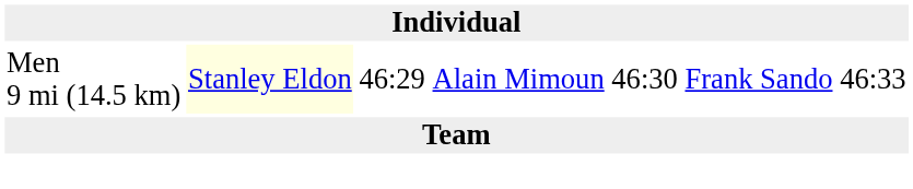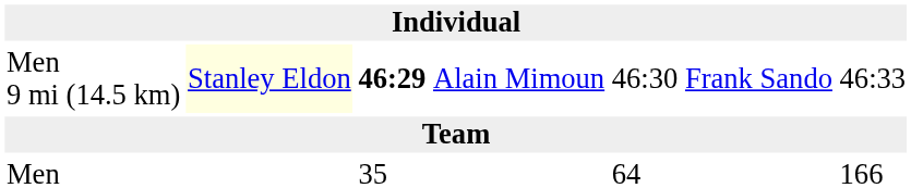Men 9 mi (14.5 km) | column 3: normal -> bold
+ row: Men | 35 | 64 | 166
